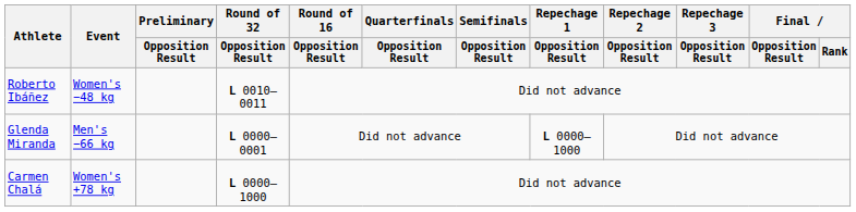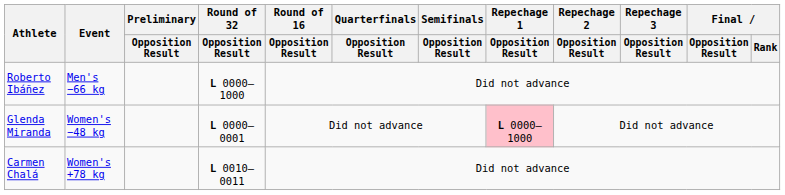Roberto Ibáñez | Event: Women's −48 kg -> Men's −66 kg
Roberto Ibáñez | Round of 32 / Opposition Result: L 0010–0011 -> L 0000–1000
Glenda Miranda | Event: Men's −66 kg -> Women's −48 kg
Glenda Miranda | Repechage 1 / Opposition Result: no background -> pink background
Carmen Chalá | Round of 32 / Opposition Result: L 0000–1000 -> L 0010–0011
